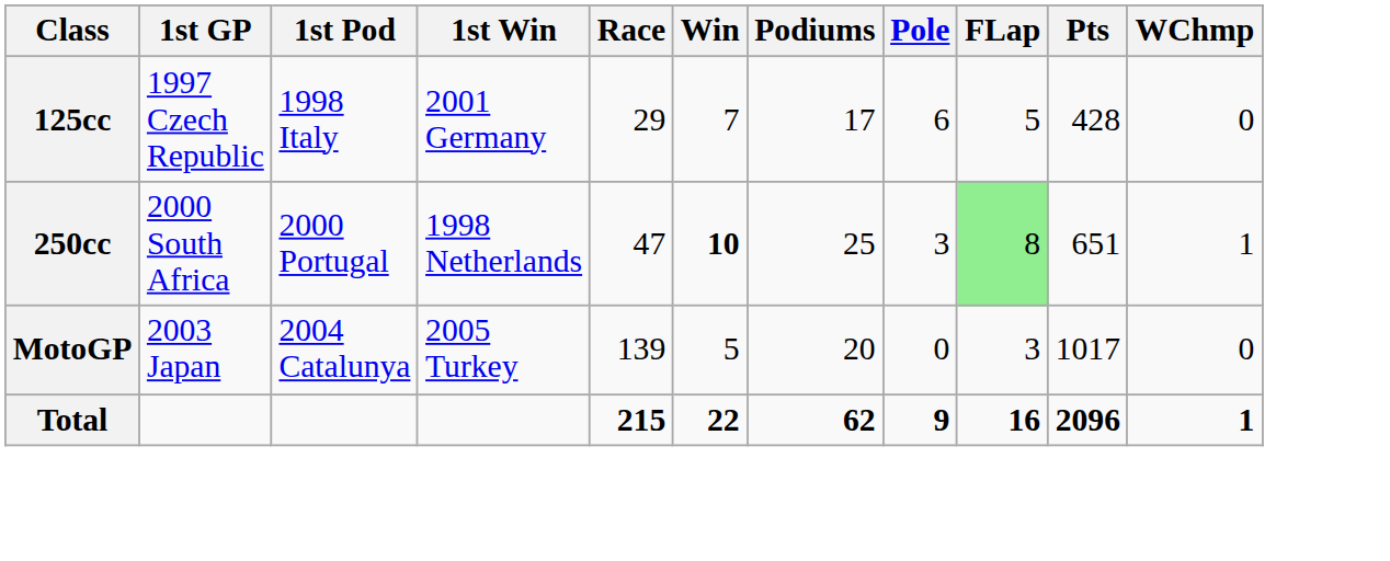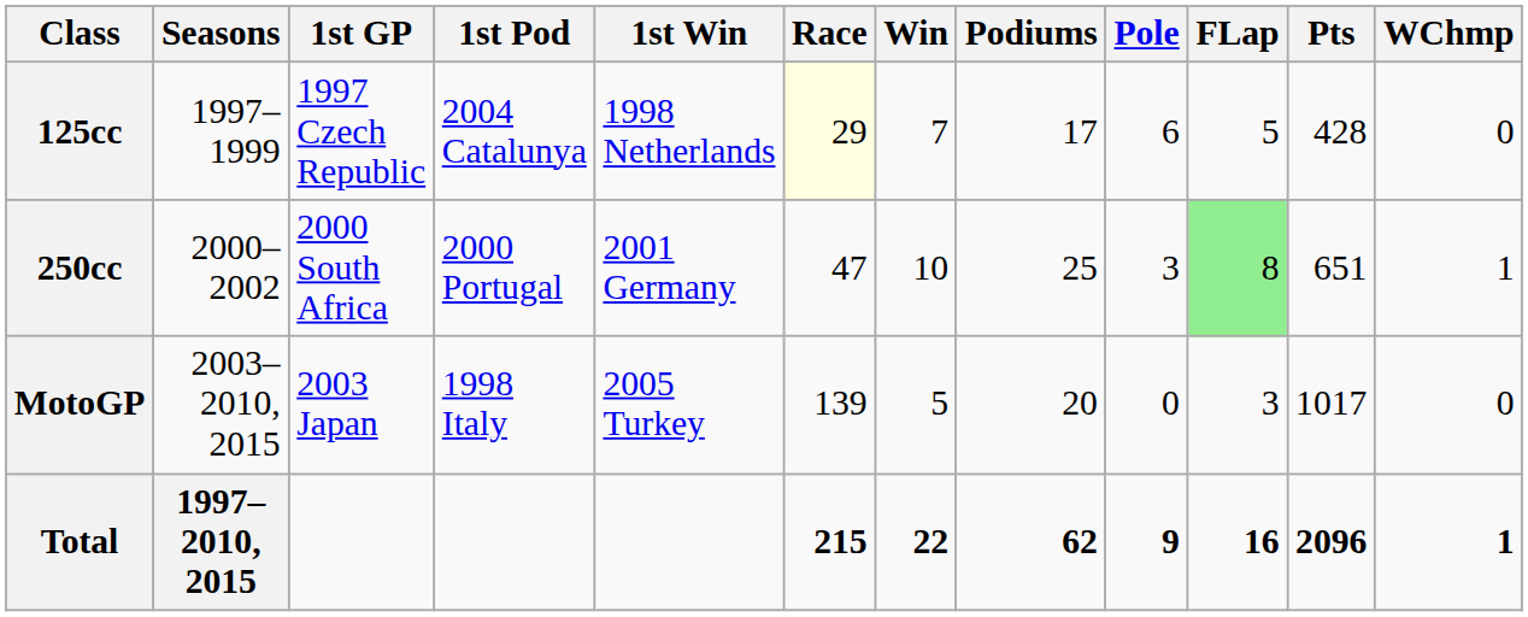+ column: Seasons | 1997–1999 | 2000–2002 | 2003–2010, 2015 | 1997–2010, 2015
125cc | 1st Pod: 1998 Italy -> 2004 Catalunya
125cc | 1st Win: 2001 Germany -> 1998 Netherlands
125cc | Race: no background -> lightyellow background
250cc | 1st Win: 1998 Netherlands -> 2001 Germany
250cc | Win: bold -> normal
MotoGP | 1st Pod: 2004 Catalunya -> 1998 Italy
